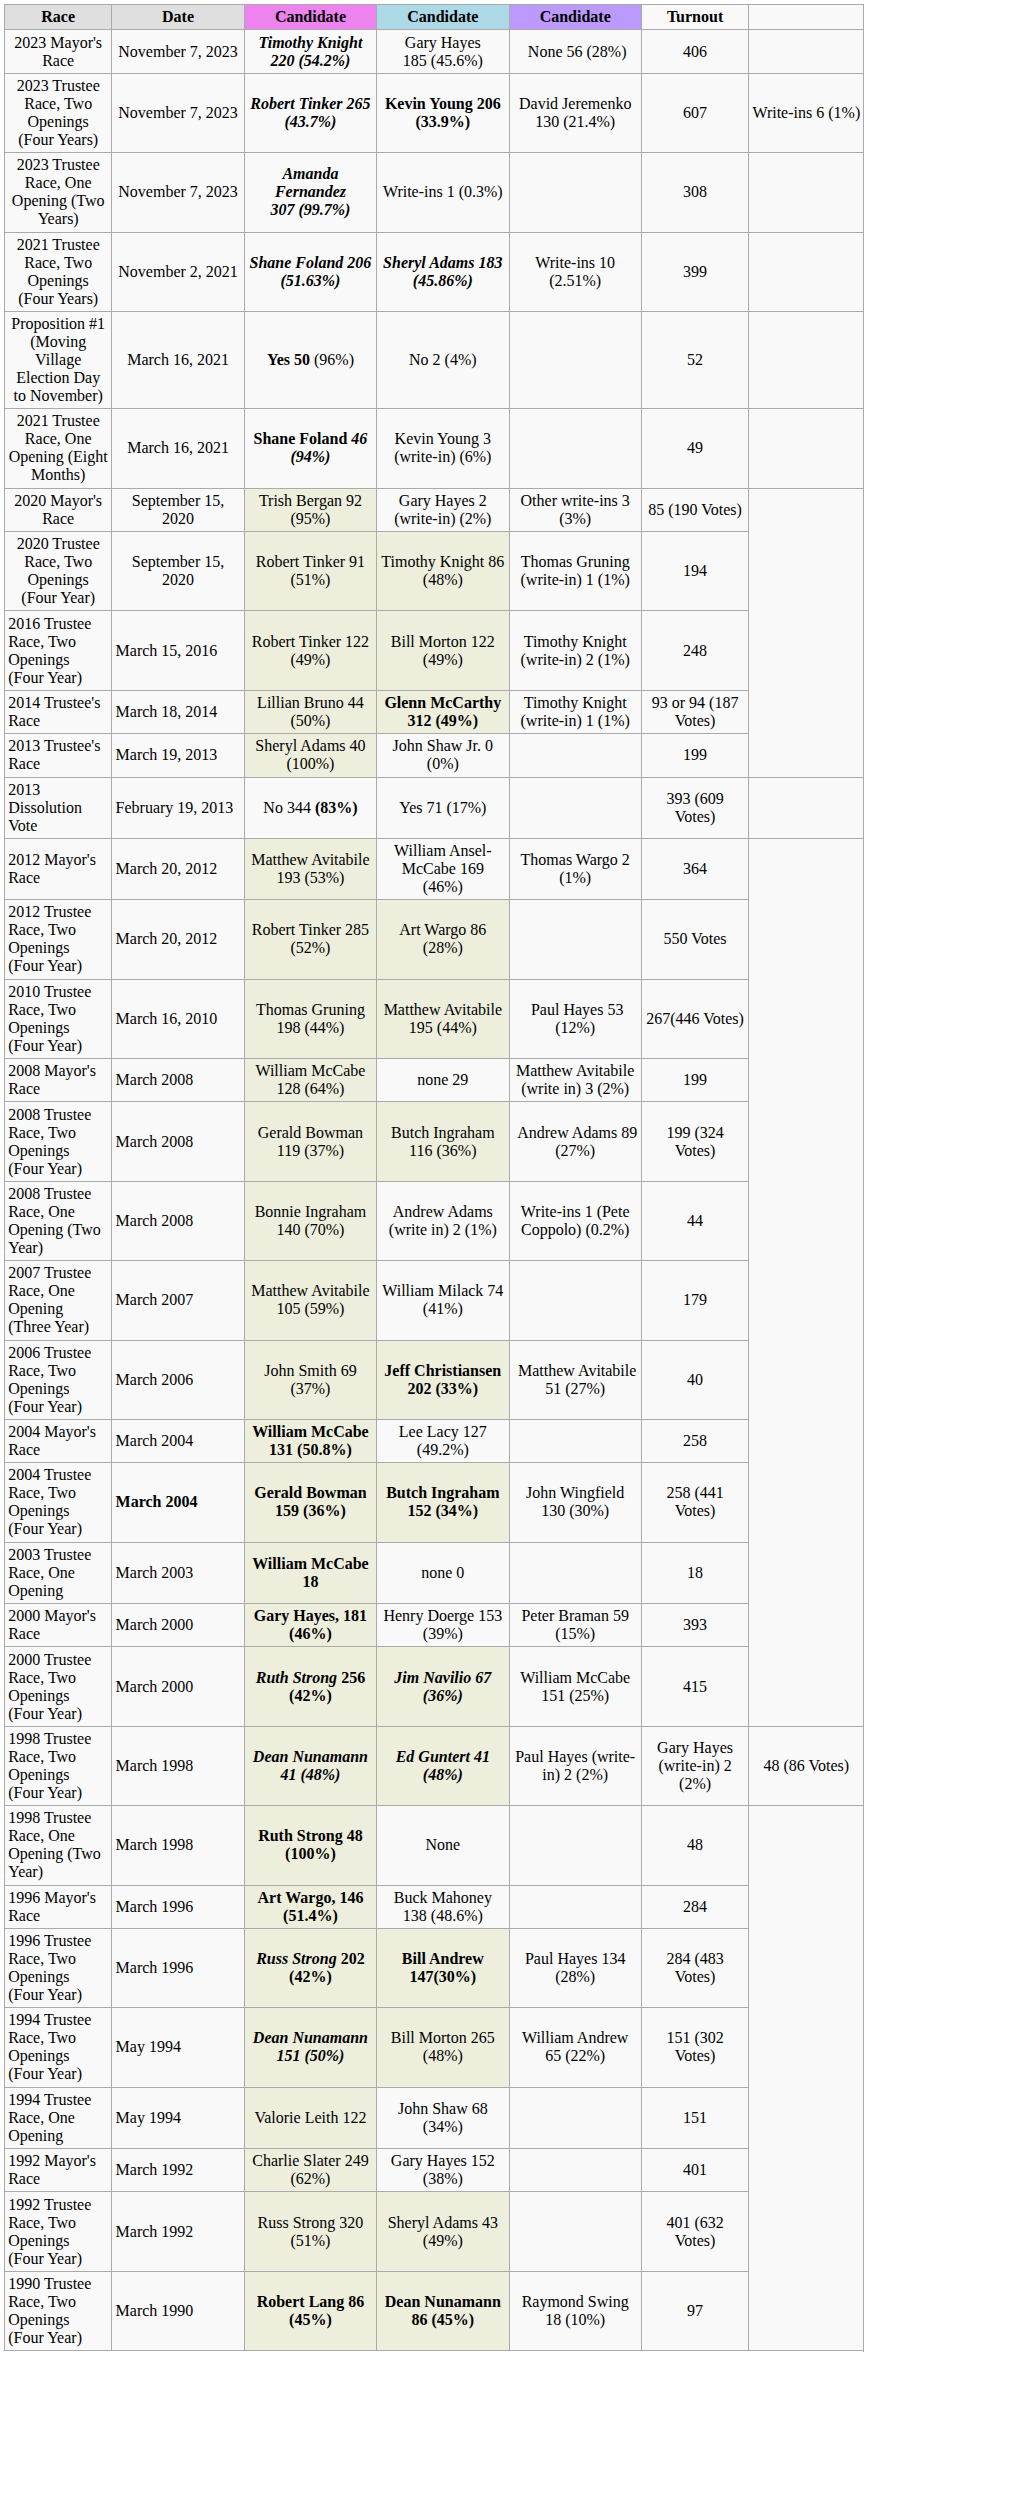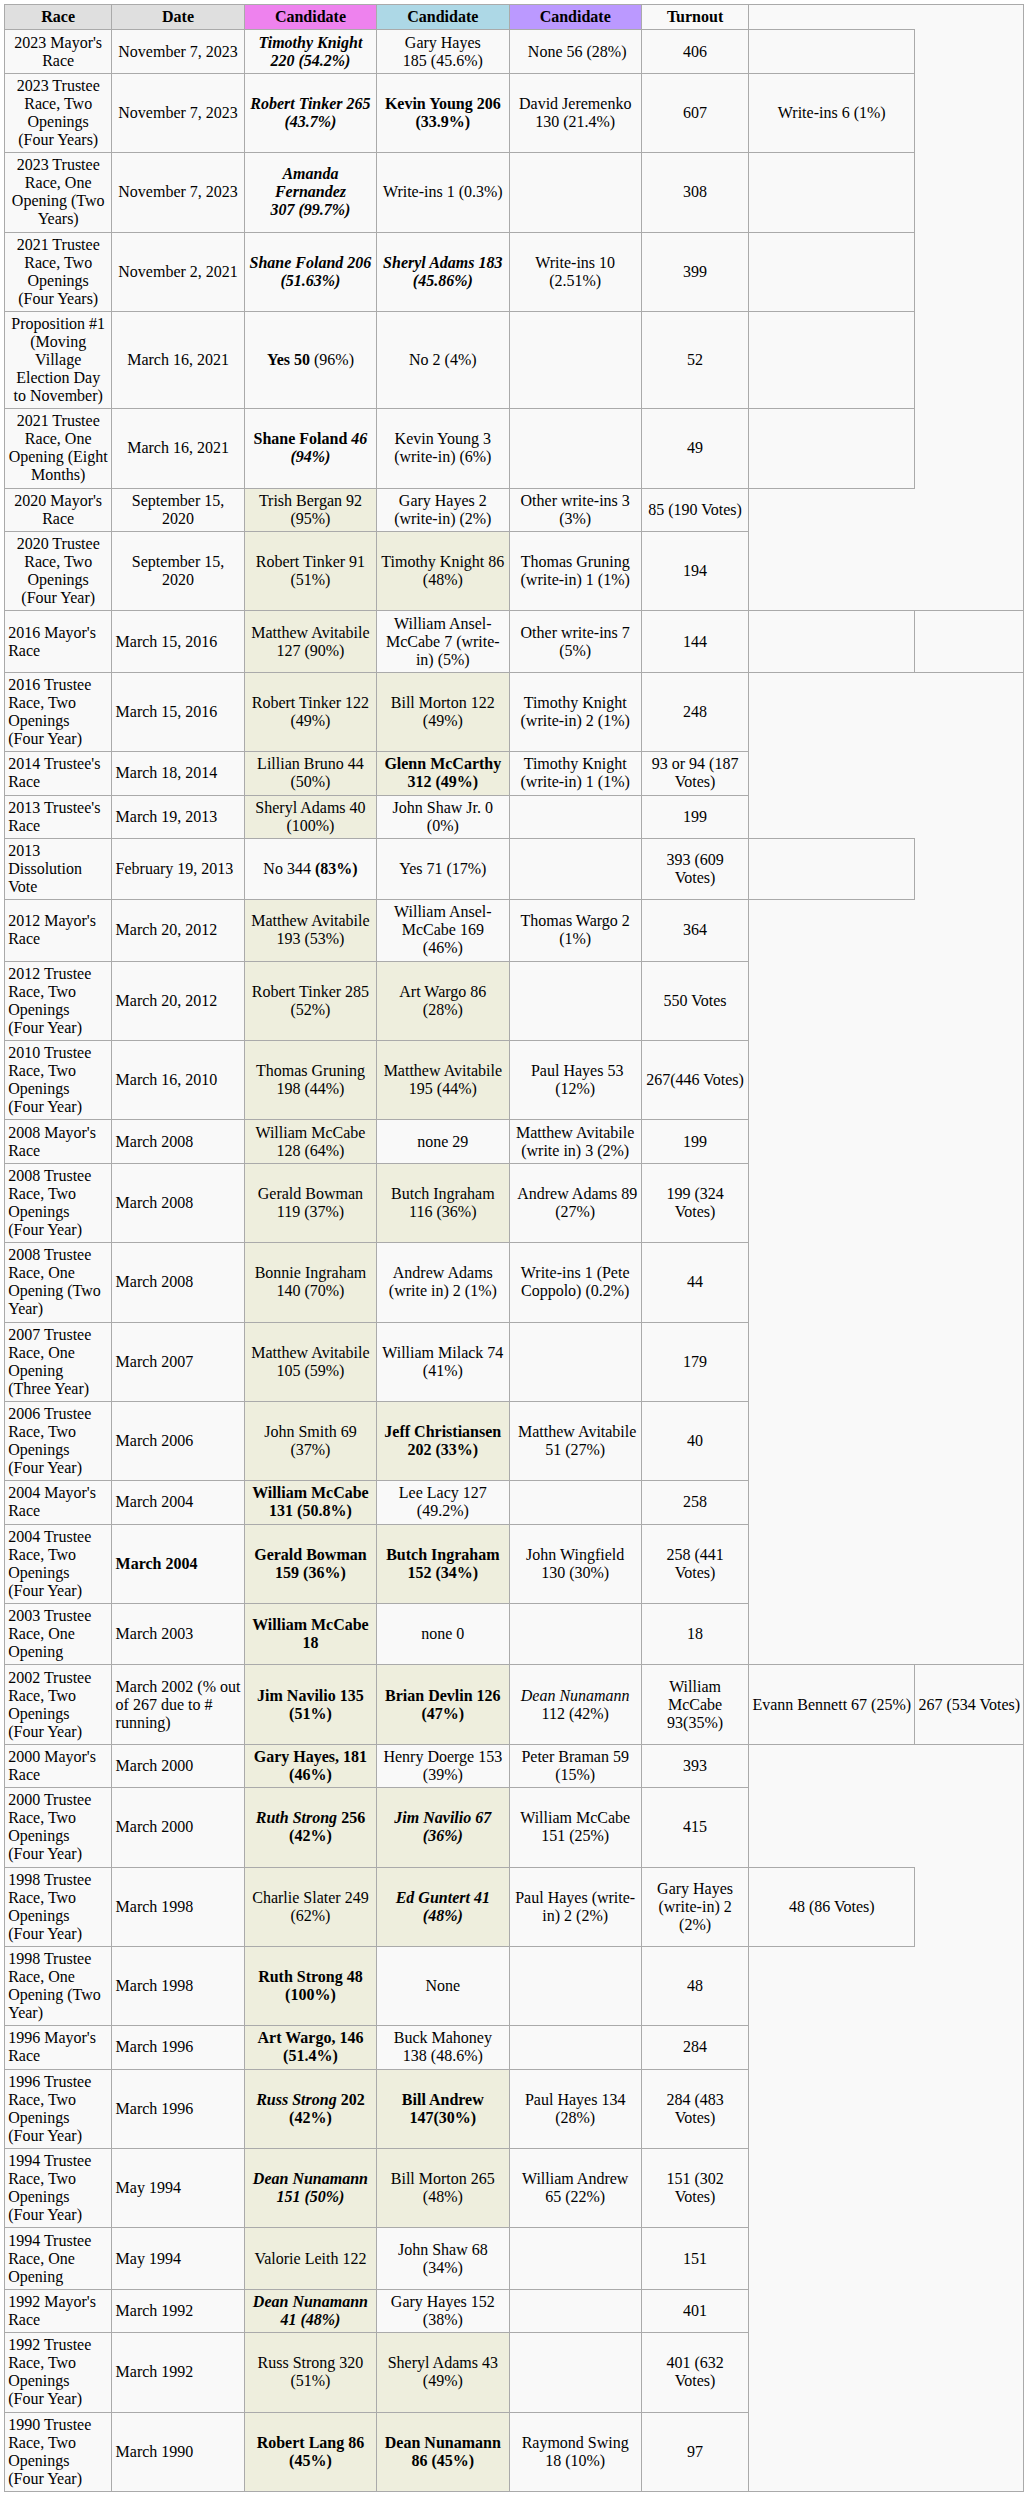+ row: 2016 Mayor's Race | March 15, 2016 | Matthew Avitabile 127 (90%) | William Ansel-McCabe 7 (write-in) (5%) | Other write-ins 7 (5%) | 144
+ row: 2002 Trustee Race, Two Openings (Four Year) | March 2002 (% out of 267 due to # running) | Jim Navilio 135 (51%) | Brian Devlin 126 (47%) | Dean Nunamann 112 (42%) | William McCabe 93(35%) | Evann Bennett 67 (25%) | 267 (534 Votes)
1998 Trustee Race, Two Openings (Four Year) | column 3: Dean Nunamann 41 (48%) -> Charlie Slater 249 (62%)
1992 Mayor's Race | column 3: Charlie Slater 249 (62%) -> Dean Nunamann 41 (48%)
